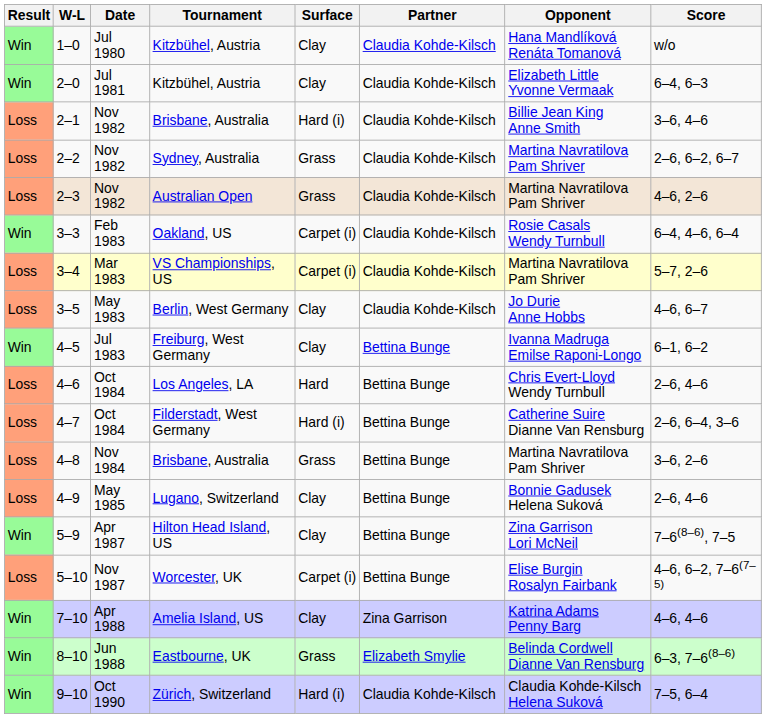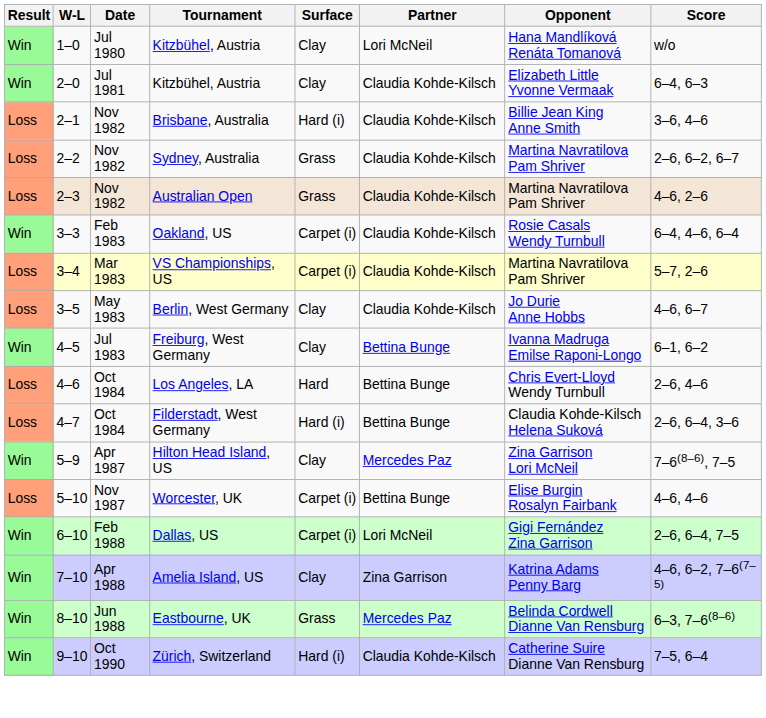1–0 | Partner: Claudia Kohde-Kilsch -> Lori McNeil
4–7 | Opponent: Catherine Suire Dianne Van Rensburg -> Claudia Kohde-Kilsch Helena Suková
- row: Loss | 4–8 | Nov 1984 | Brisbane, Australia | Grass | Bettina Bunge | Martina Navratilova Pam Shriver | 3–6, 2–6
- row: Loss | 4–9 | May 1985 | Lugano, Switzerland | Clay | Bettina Bunge | Bonnie Gadusek Helena Suková | 2–6, 4–6
5–9 | Partner: Bettina Bunge -> Mercedes Paz
5–10 | Score: 4–6, 6–2, 7–6(7–5) -> 4–6, 4–6
+ row: Win | 6–10 | Feb 1988 | Dallas, US | Carpet (i) | Lori McNeil | Gigi Fernández Zina Garrison | 2–6, 6–4, 7–5
7–10 | Score: 4–6, 4–6 -> 4–6, 6–2, 7–6(7–5)
8–10 | Partner: Elizabeth Smylie -> Mercedes Paz
9–10 | Opponent: Claudia Kohde-Kilsch Helena Suková -> Catherine Suire Dianne Van Rensburg
